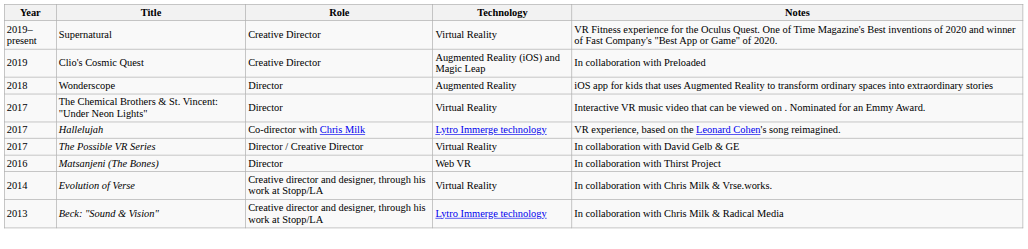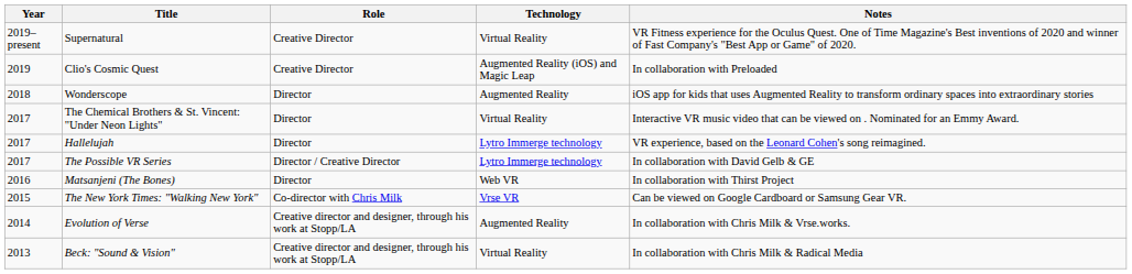Hallelujah | Role: Co-director with Chris Milk -> Director
The Possible VR Series | Technology: Virtual Reality -> Lytro Immerge technology
+ row: 2015 | The New York Times: "Walking New York" | Co-director with Chris Milk | Vrse VR | Can be viewed on Google Cardboard or Samsung Gear VR.
Evolution of Verse | Technology: Virtual Reality -> Augmented Reality
Beck: "Sound & Vision" | Technology: Lytro Immerge technology -> Virtual Reality
